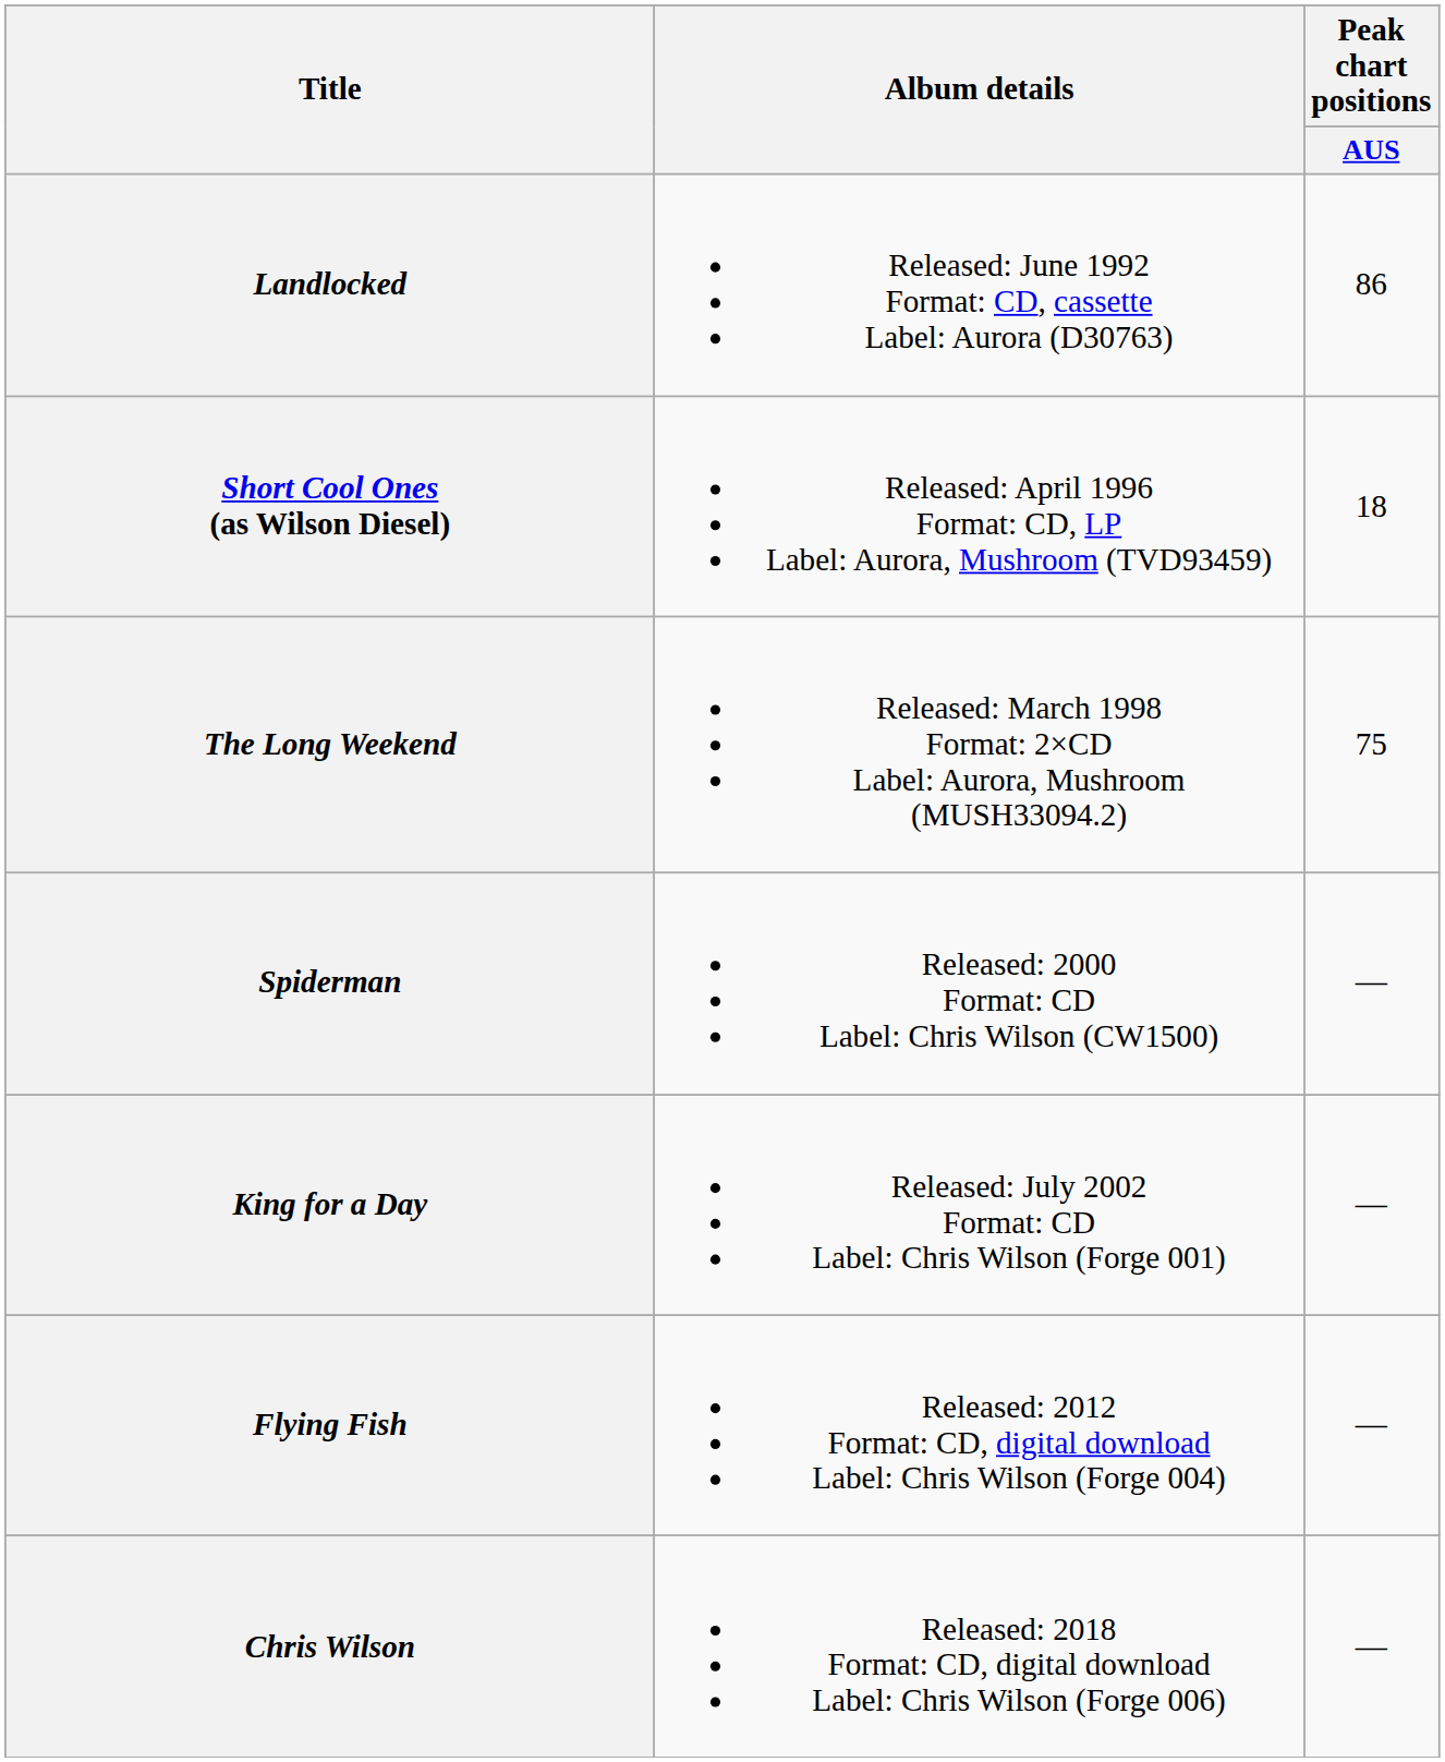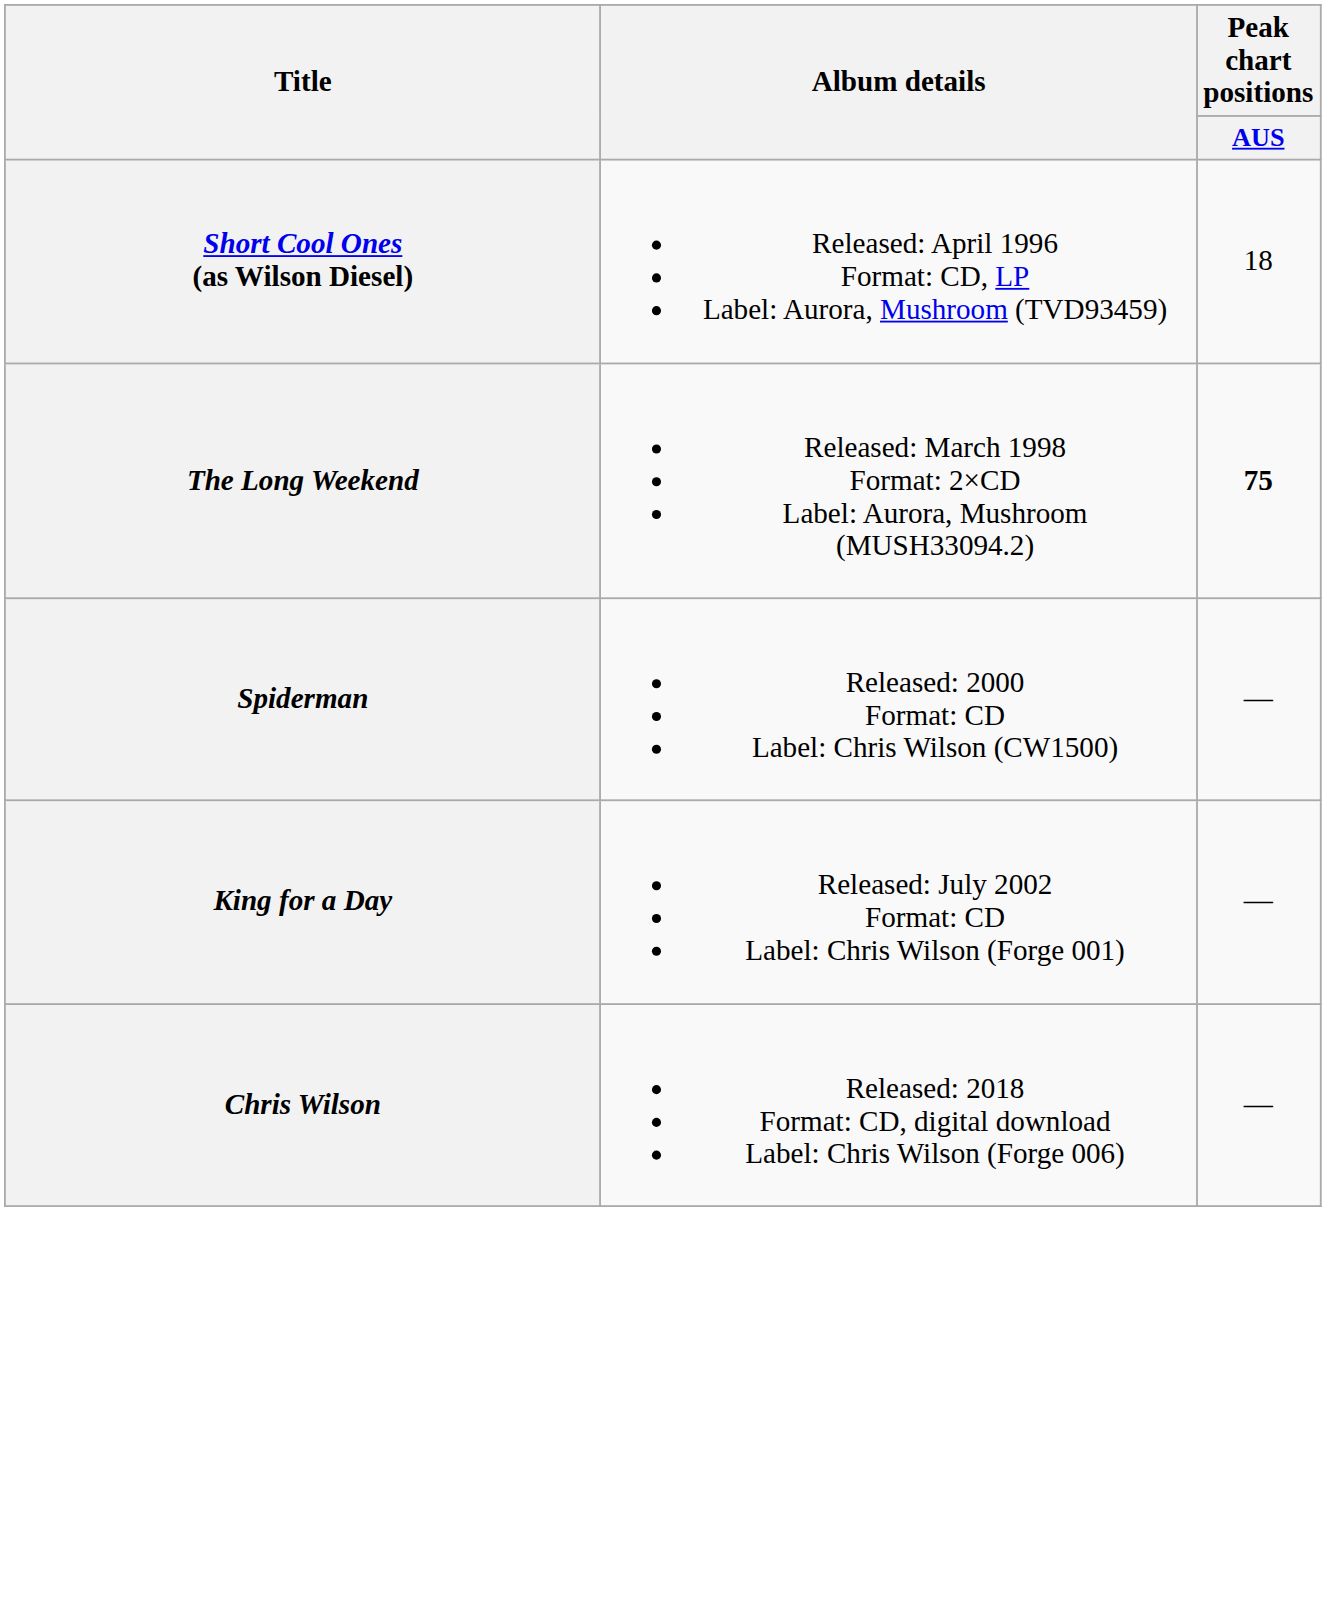- row: Landlocked | Released: June 1992 Format: CD, cassette Label: Aurora (D30763) | 86
The Long Weekend | Peak chart positions / AUS: normal -> bold
- row: Flying Fish | Released: 2012 Format: CD, digital download Label: Chris Wilson (Forge 004) | —
